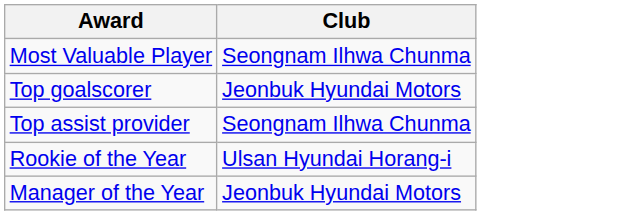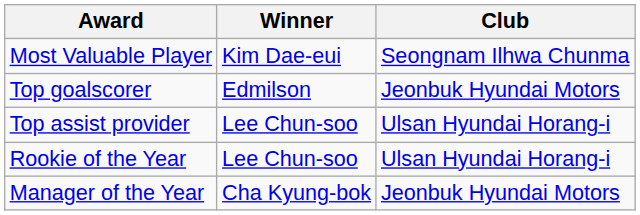+ column: Winner | Kim Dae-eui | Edmilson | Lee Chun-soo | Lee Chun-soo | Cha Kyung-bok
Top assist provider | Club: Seongnam Ilhwa Chunma -> Ulsan Hyundai Horang-i
